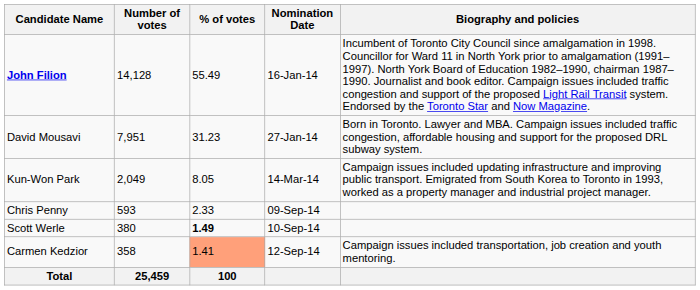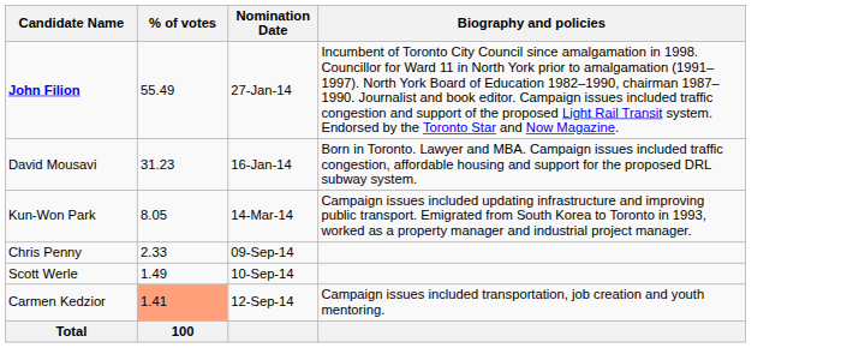- column: Number of votes | 14,128 | 7,951 | 2,049 | 593 | 380 | 358 | 25,459
John Filion | Nomination Date: 16-Jan-14 -> 27-Jan-14
David Mousavi | Nomination Date: 27-Jan-14 -> 16-Jan-14
Scott Werle | % of votes: bold -> normal
